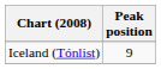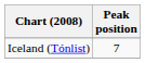Iceland (Tónlist) | Peak position: 9 -> 7
